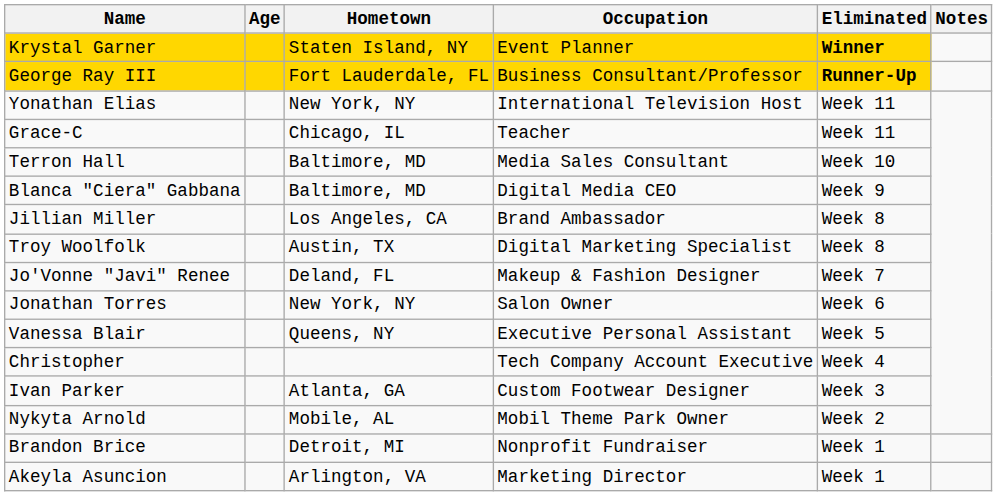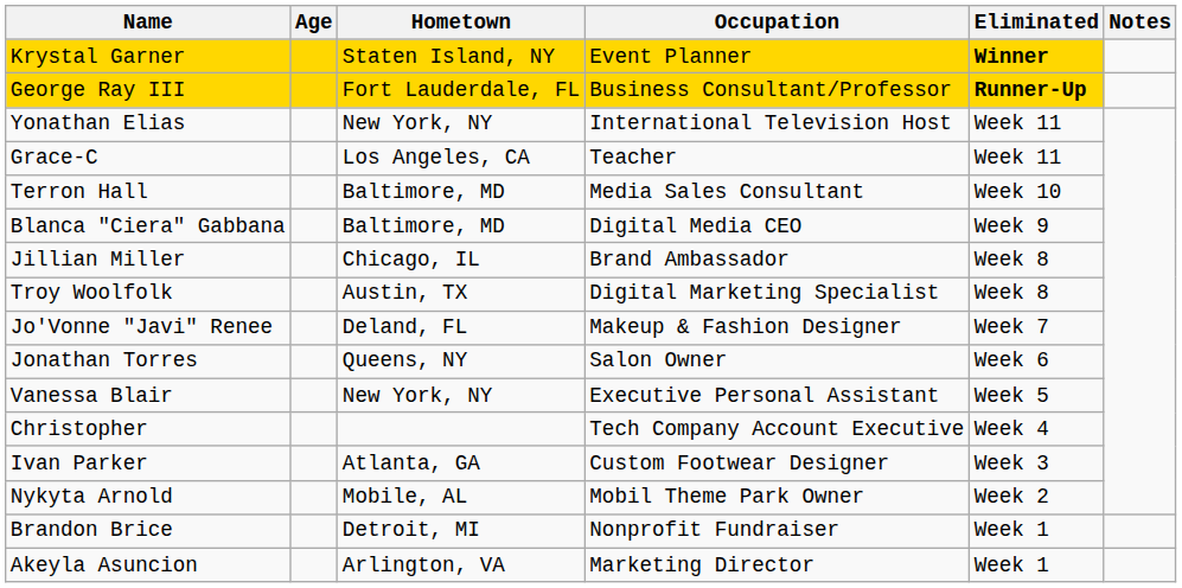Grace-C | Hometown: Chicago, IL -> Los Angeles, CA
Jillian Miller | Hometown: Los Angeles, CA -> Chicago, IL
Jonathan Torres | Hometown: New York, NY -> Queens, NY
Vanessa Blair | Hometown: Queens, NY -> New York, NY
